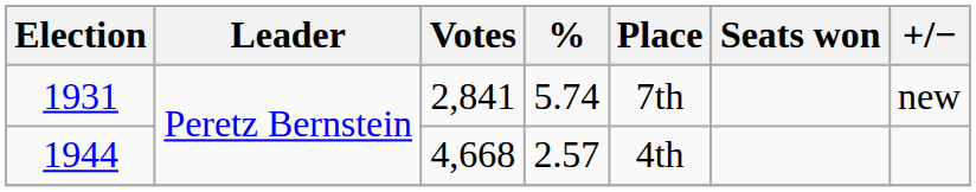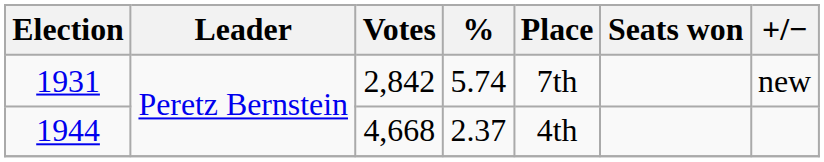1931 | Votes: 2,841 -> 2,842
1944 | %: 2.57 -> 2.37
